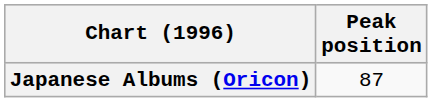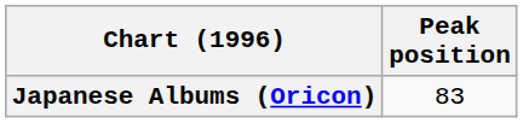Japanese Albums (Oricon) | Peak position: 87 -> 83
